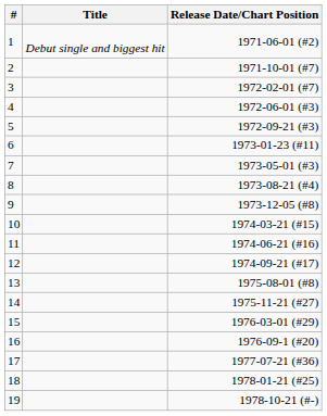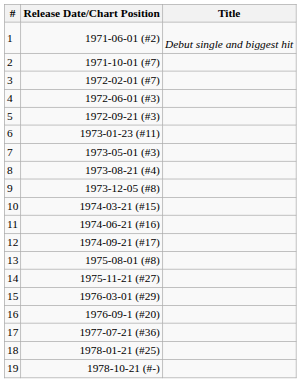columns swapped: Title <-> Release Date/Chart Position
